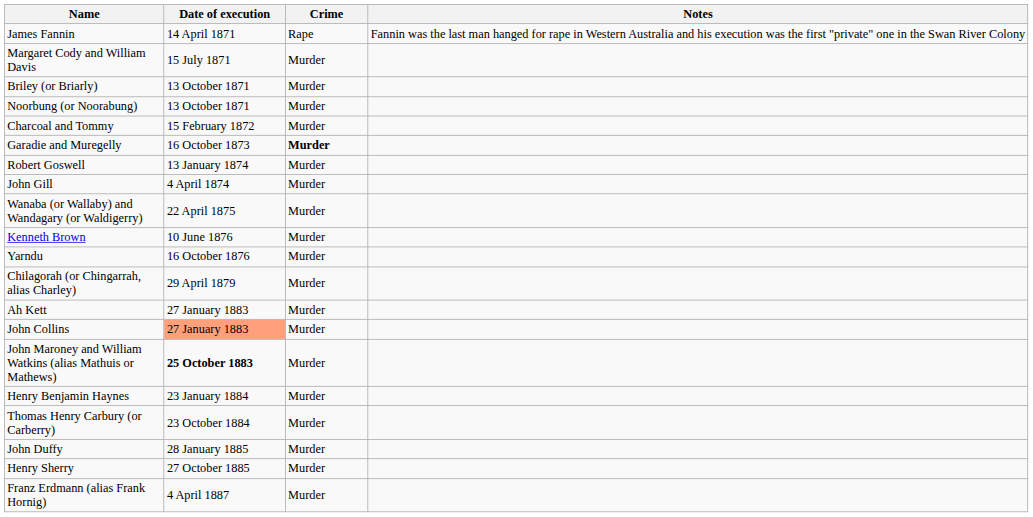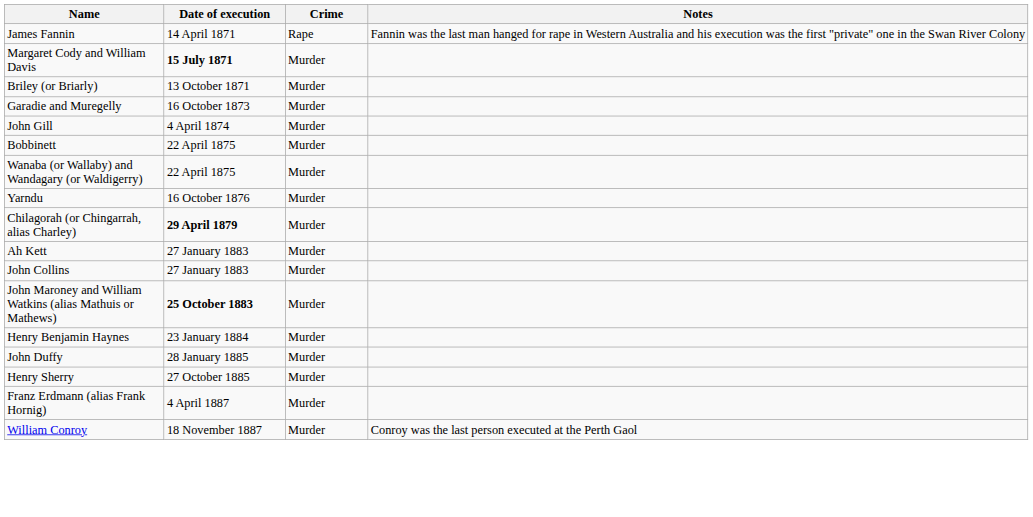Margaret Cody and William Davis | Date of execution: normal -> bold
- row: Noorbung (or Noorabung) | 13 October 1871 | Murder
- row: Charcoal and Tommy | 15 February 1872 | Murder
Garadie and Muregelly | Crime: bold -> normal
- row: Robert Goswell | 13 January 1874 | Murder
+ row: Bobbinett | 22 April 1875 | Murder
- row: Kenneth Brown | 10 June 1876 | Murder
Chilagorah (or Chingarrah, alias Charley) | Date of execution: normal -> bold
John Collins | Date of execution: lightsalmon background -> no background
- row: Thomas Henry Carbury (or Carberry) | 23 October 1884 | Murder
+ row: William Conroy | 18 November 1887 | Murder | Conroy was the last person executed at the Perth Gaol
